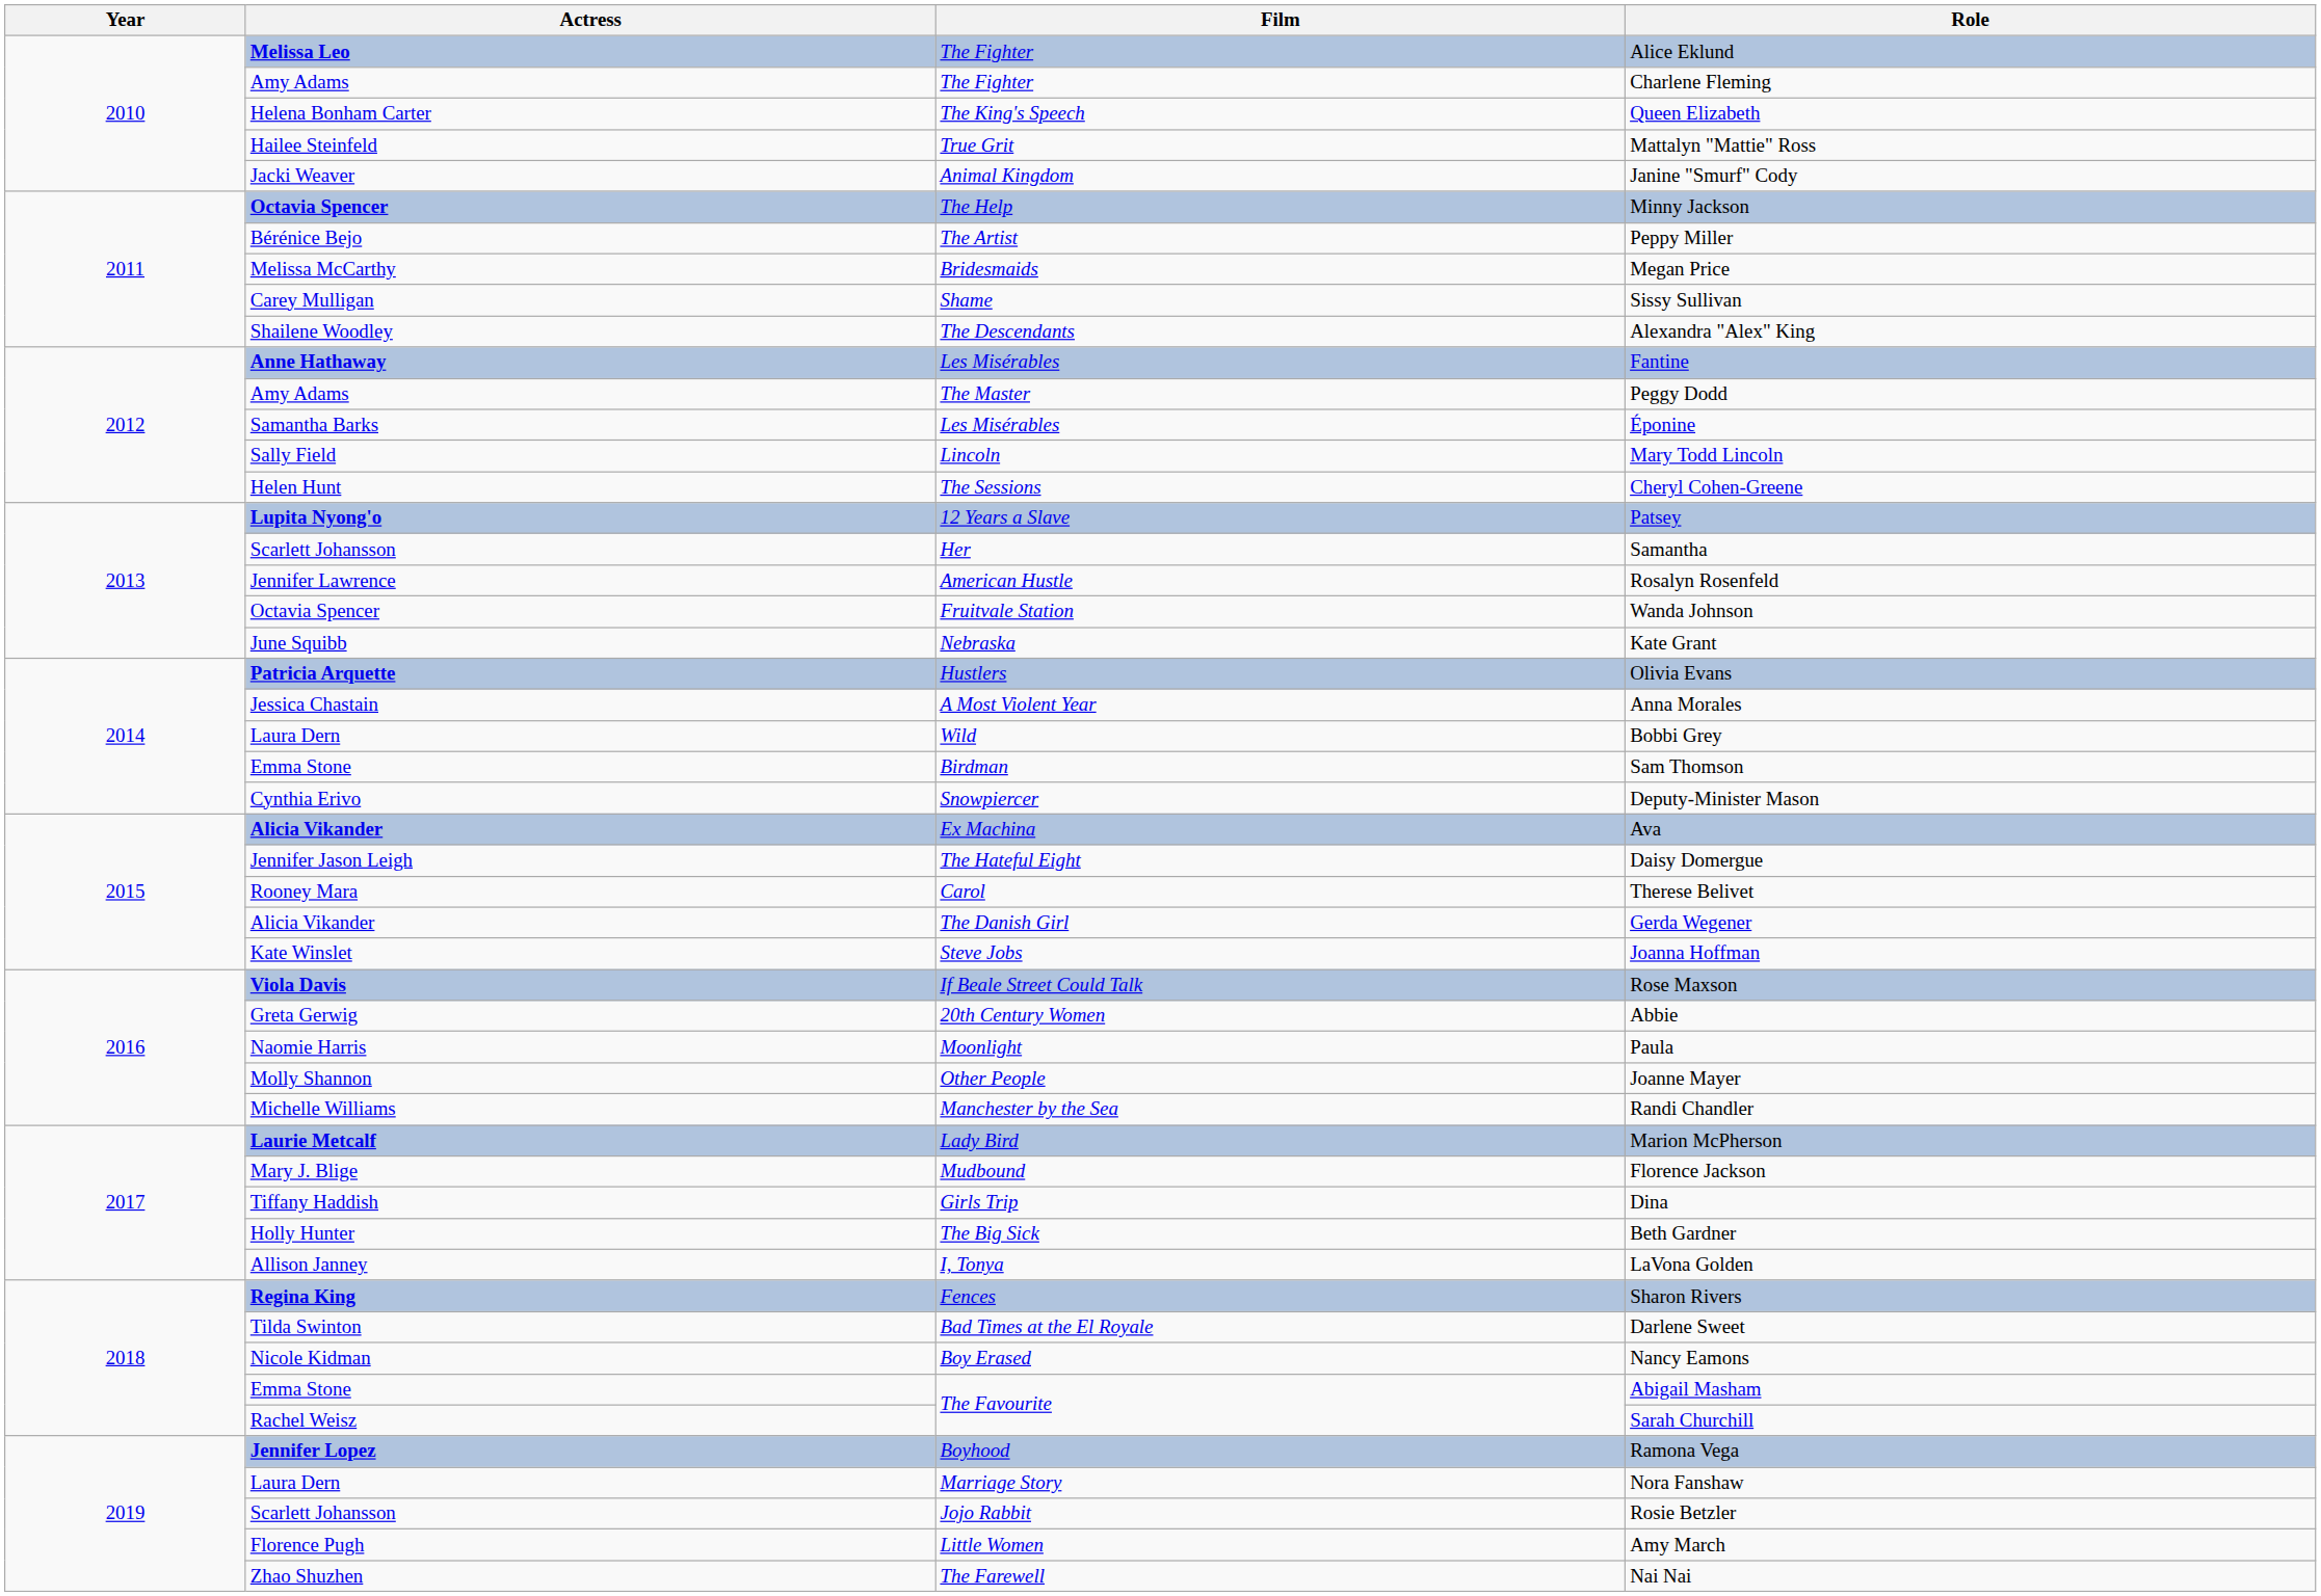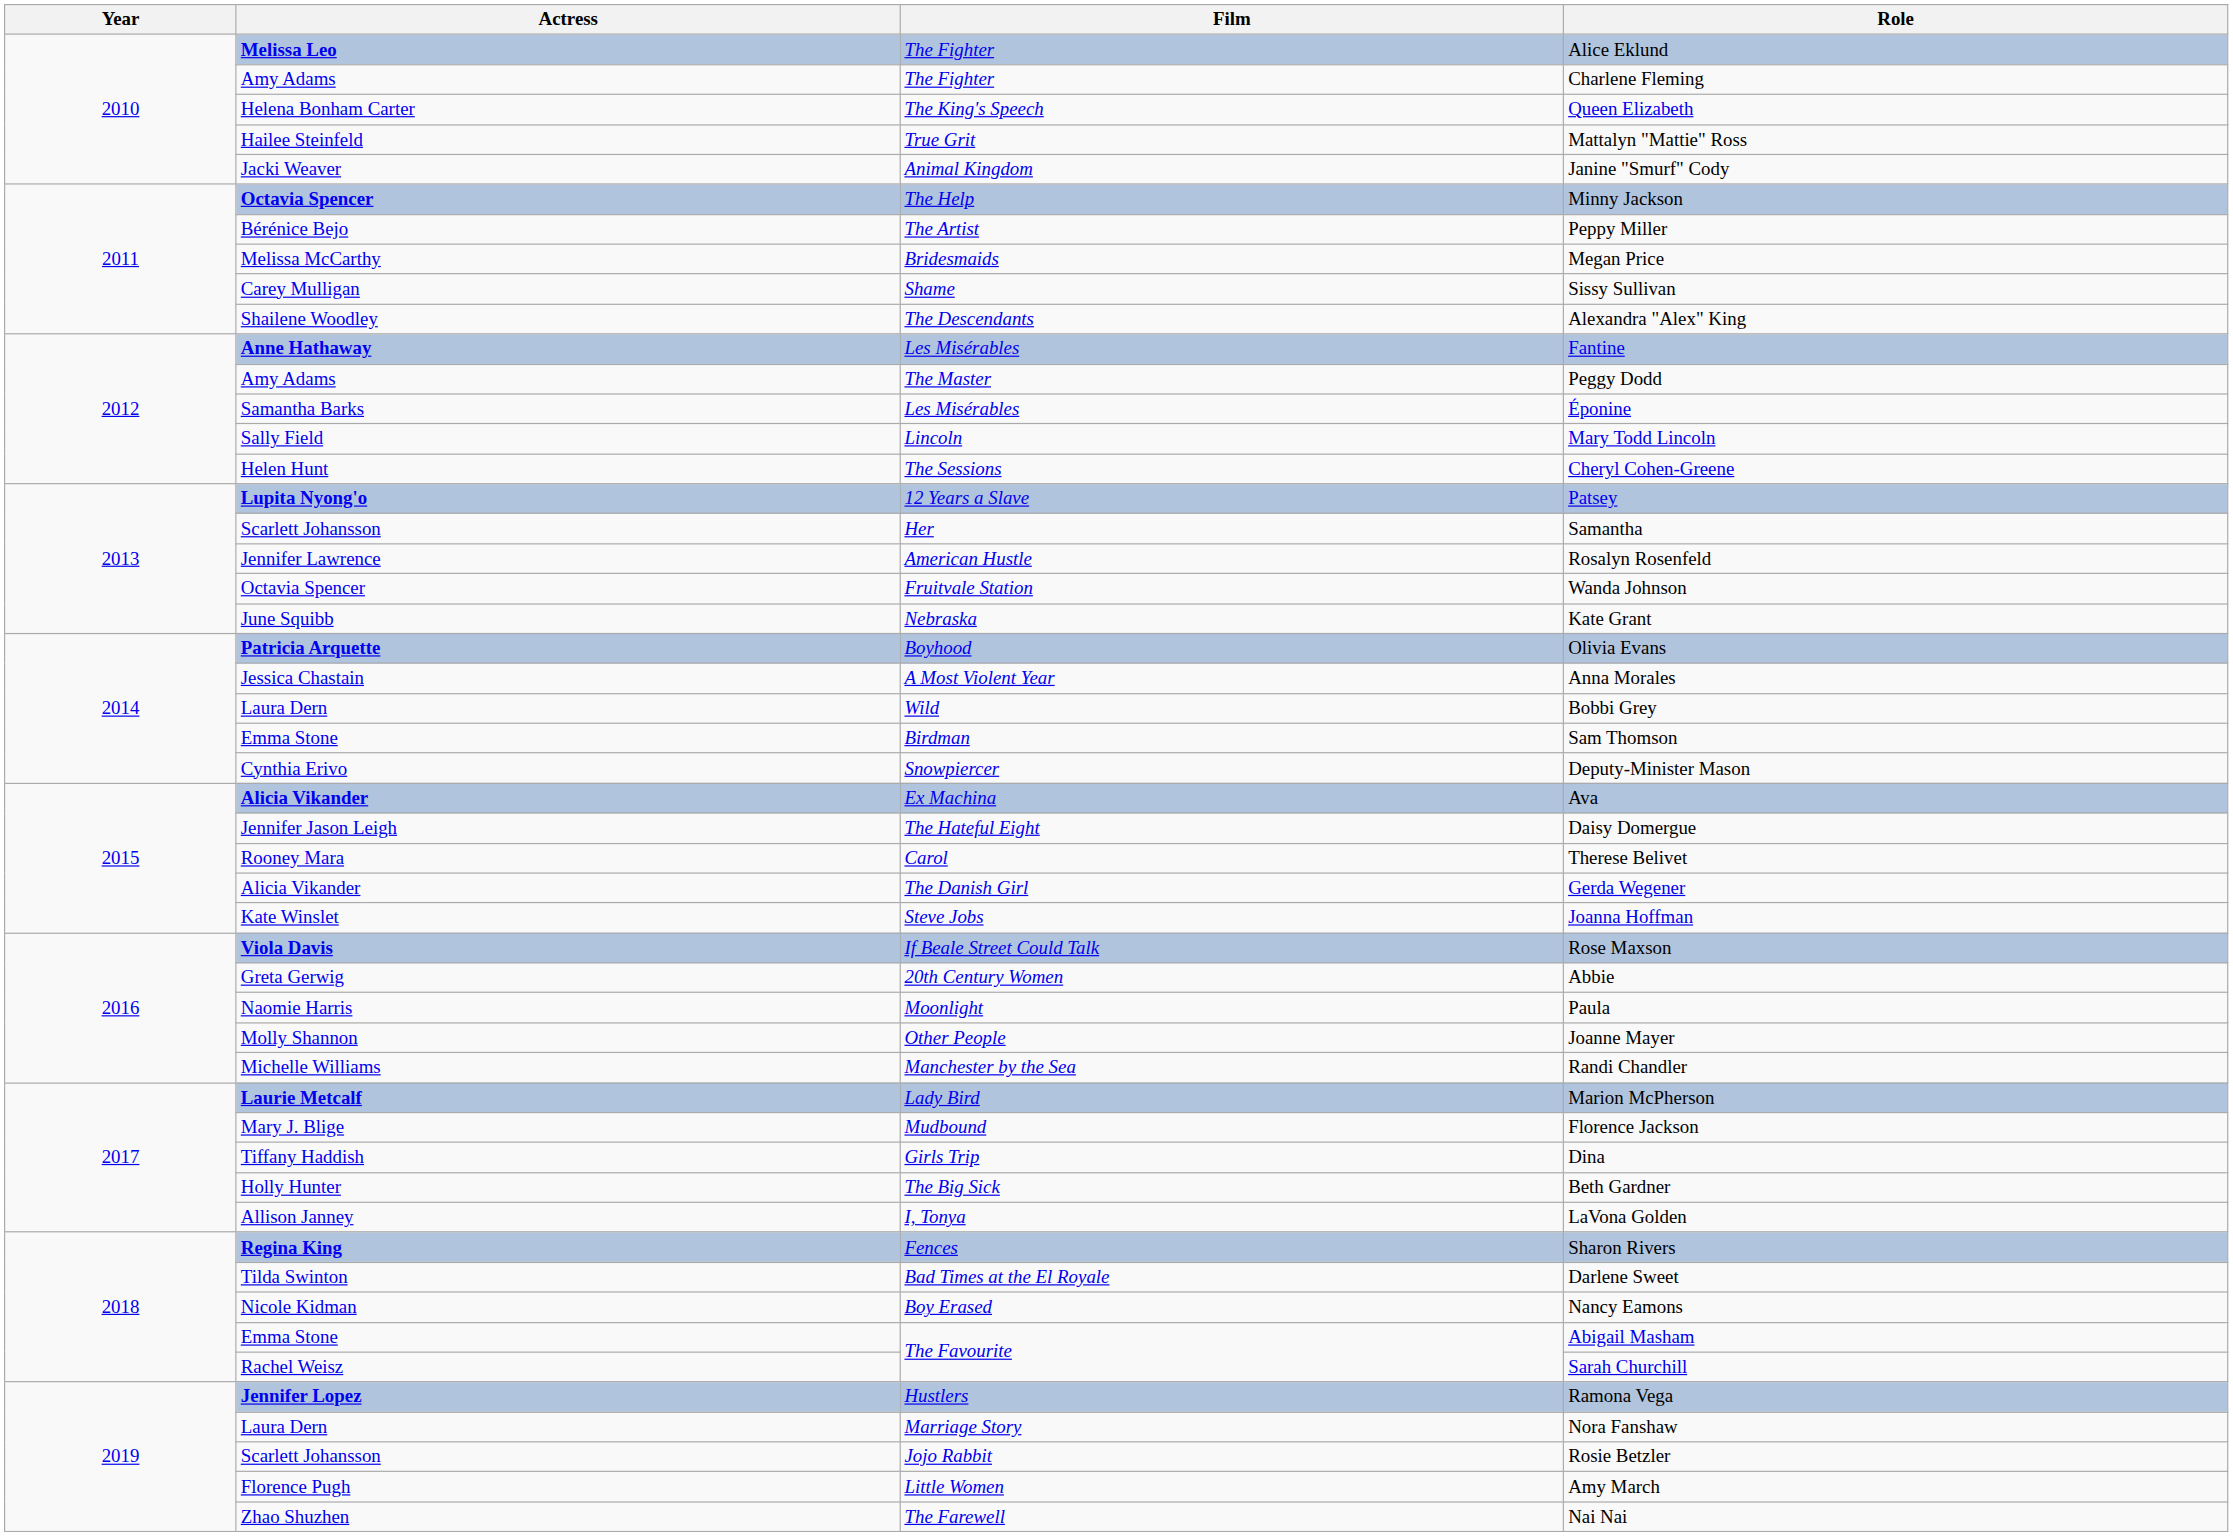Olivia Evans | Film: Hustlers -> Boyhood
Ramona Vega | Film: Boyhood -> Hustlers
